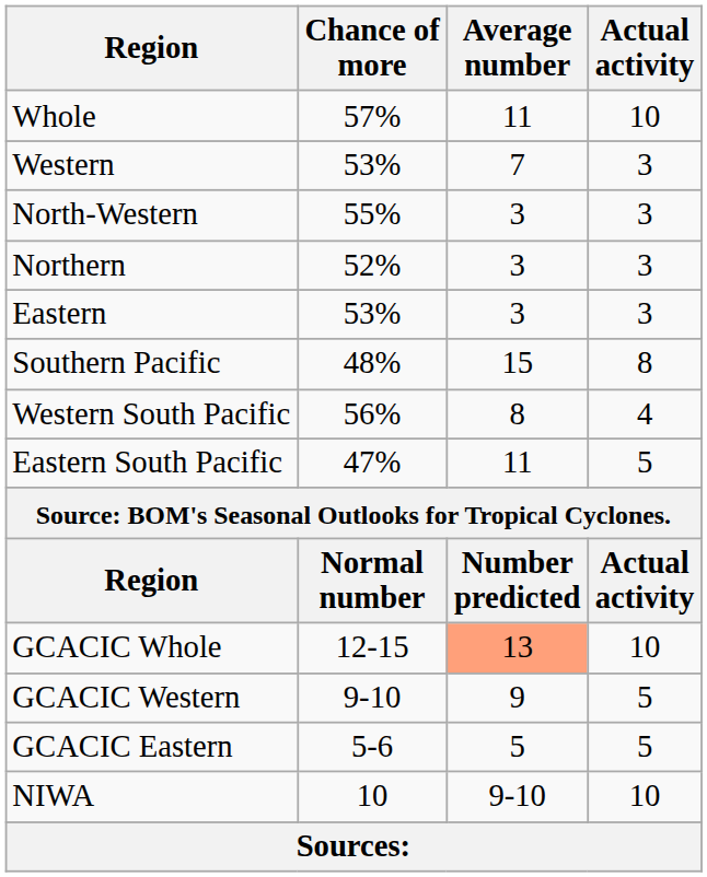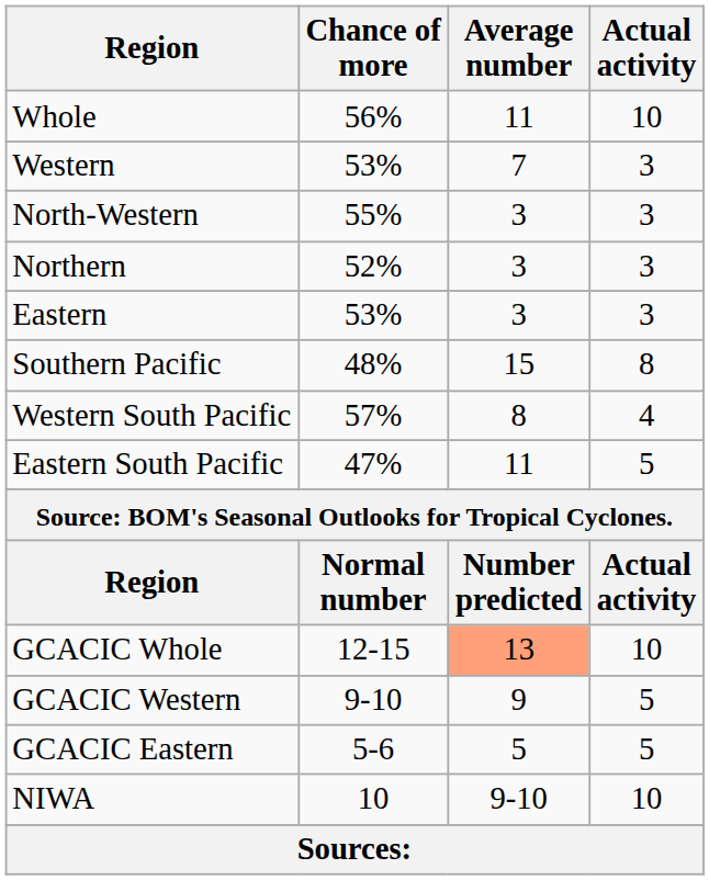Whole | Chance of more: 57% -> 56%
Western South Pacific | Chance of more: 56% -> 57%
